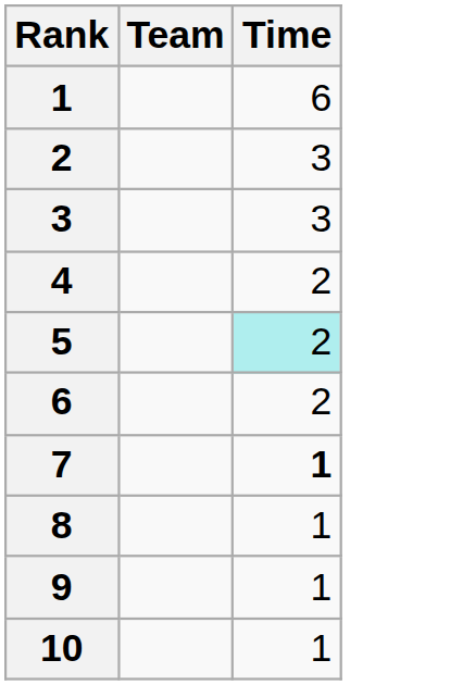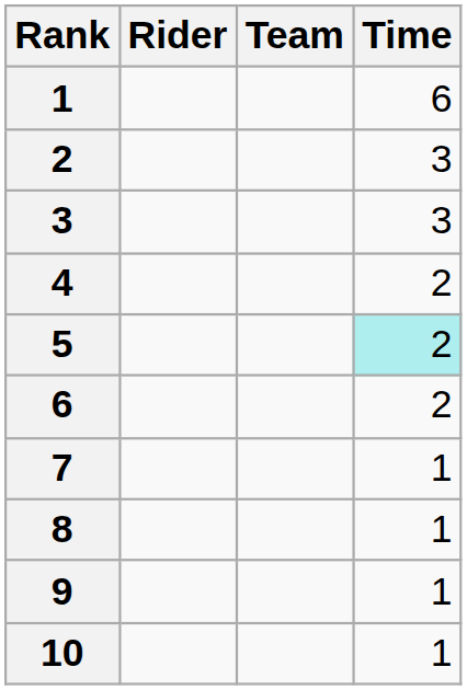+ column: Rider
7 | Time: bold -> normal
